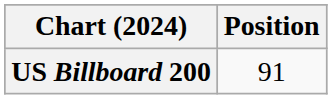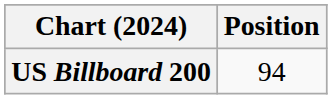US Billboard 200 | Position: 91 -> 94
